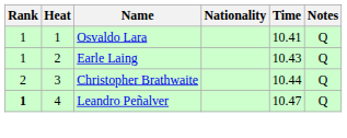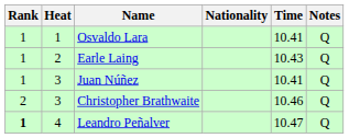+ row: 1 | 3 | Juan Núñez | 10.41 | Q
Christopher Brathwaite | Time: 10.44 -> 10.46
